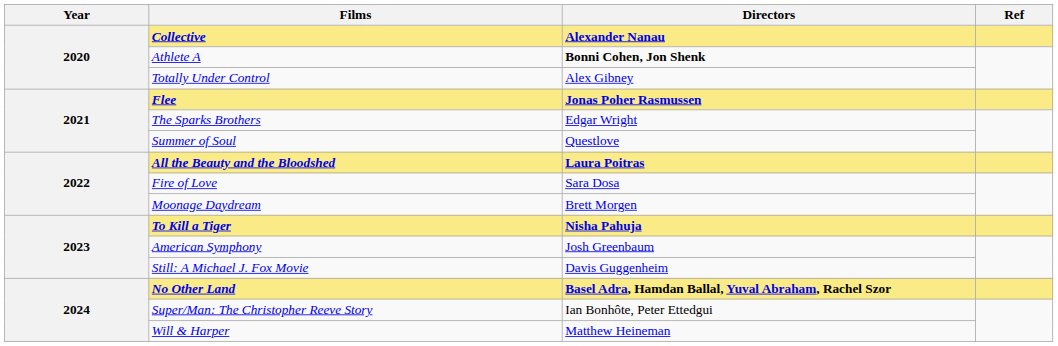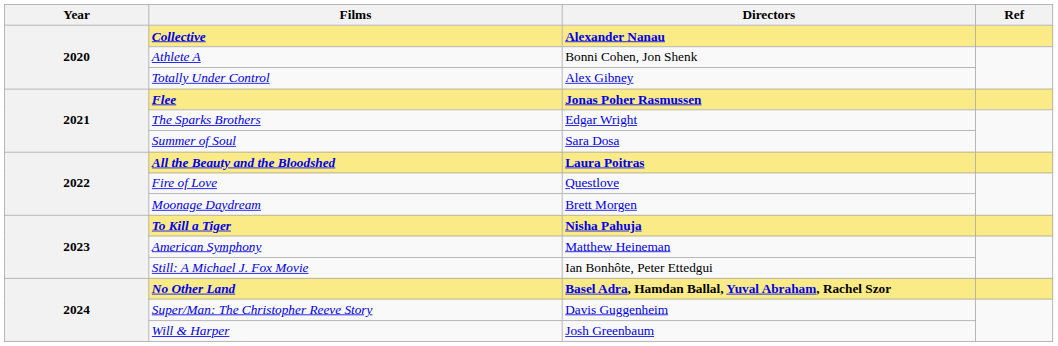Athlete A | Directors: bold -> normal
Summer of Soul | Directors: Questlove -> Sara Dosa
Fire of Love | Directors: Sara Dosa -> Questlove
American Symphony | Directors: Josh Greenbaum -> Matthew Heineman
Still: A Michael J. Fox Movie | Directors: Davis Guggenheim -> Ian Bonhôte, Peter Ettedgui
Super/Man: The Christopher Reeve Story | Directors: Ian Bonhôte, Peter Ettedgui -> Davis Guggenheim
Will & Harper | Directors: Matthew Heineman -> Josh Greenbaum
